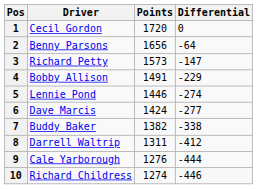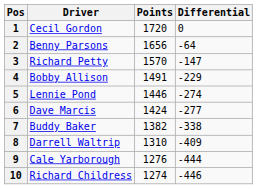3 | Points: 1573 -> 1570
8 | Points: 1311 -> 1310
8 | Differential: -412 -> -409
